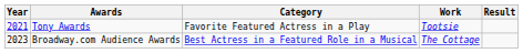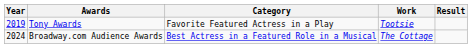Tony Awards | Year: 2021 -> 2019
Broadway.com Audience Awards | Year: 2023 -> 2024
